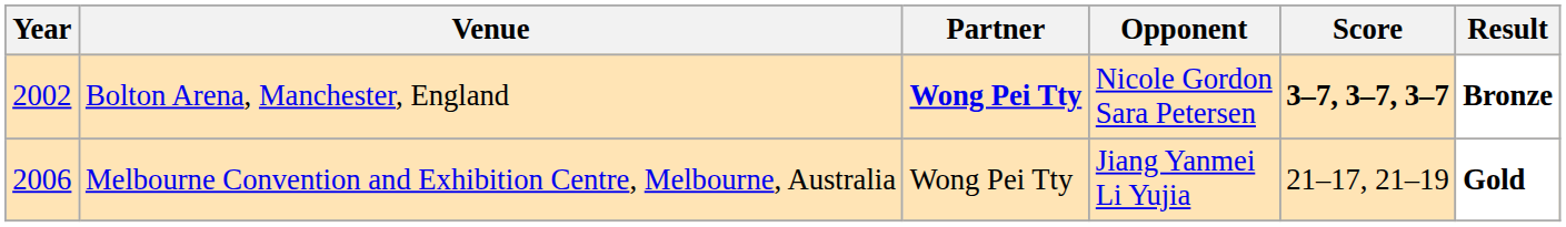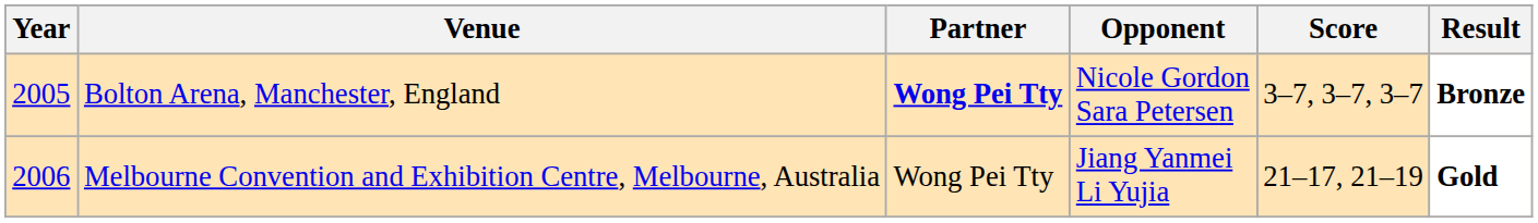Bolton Arena, Manchester, England | Year: 2002 -> 2005
Bolton Arena, Manchester, England | Score: bold -> normal
